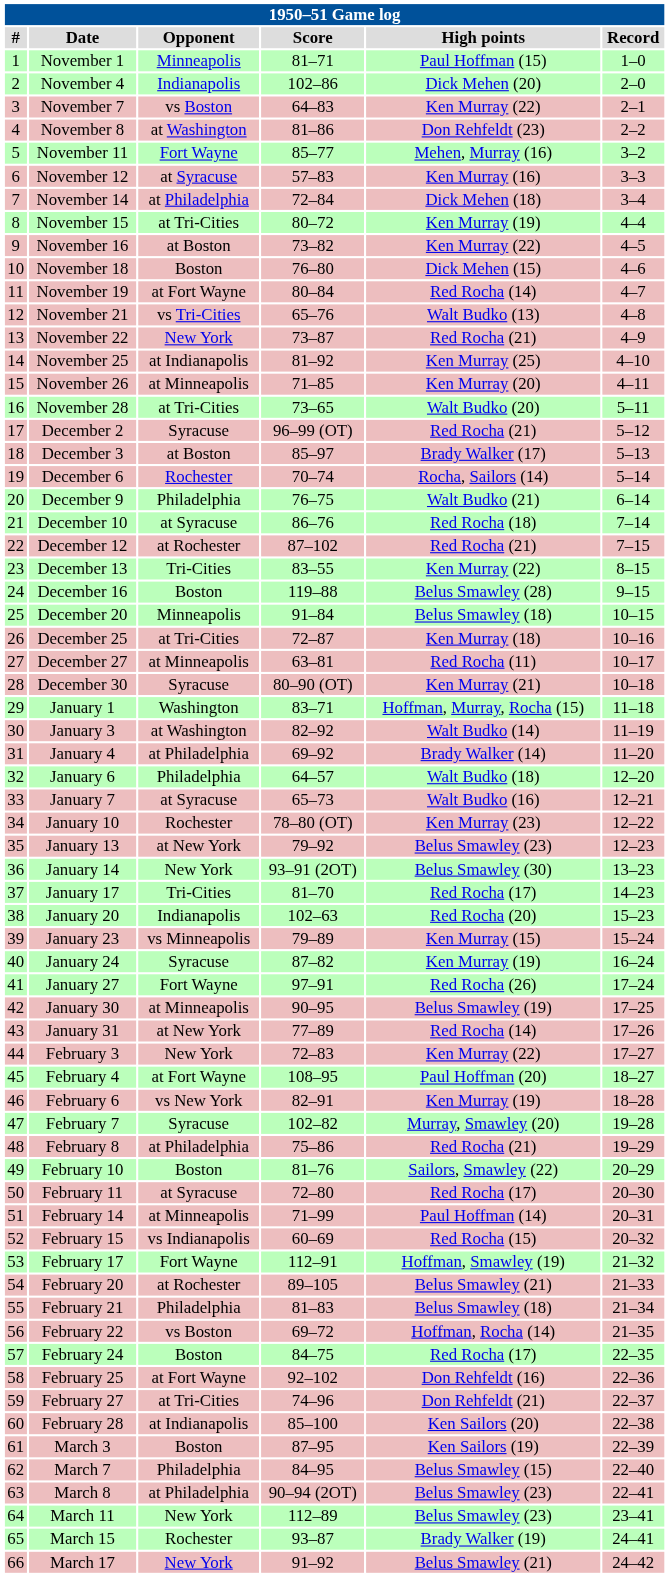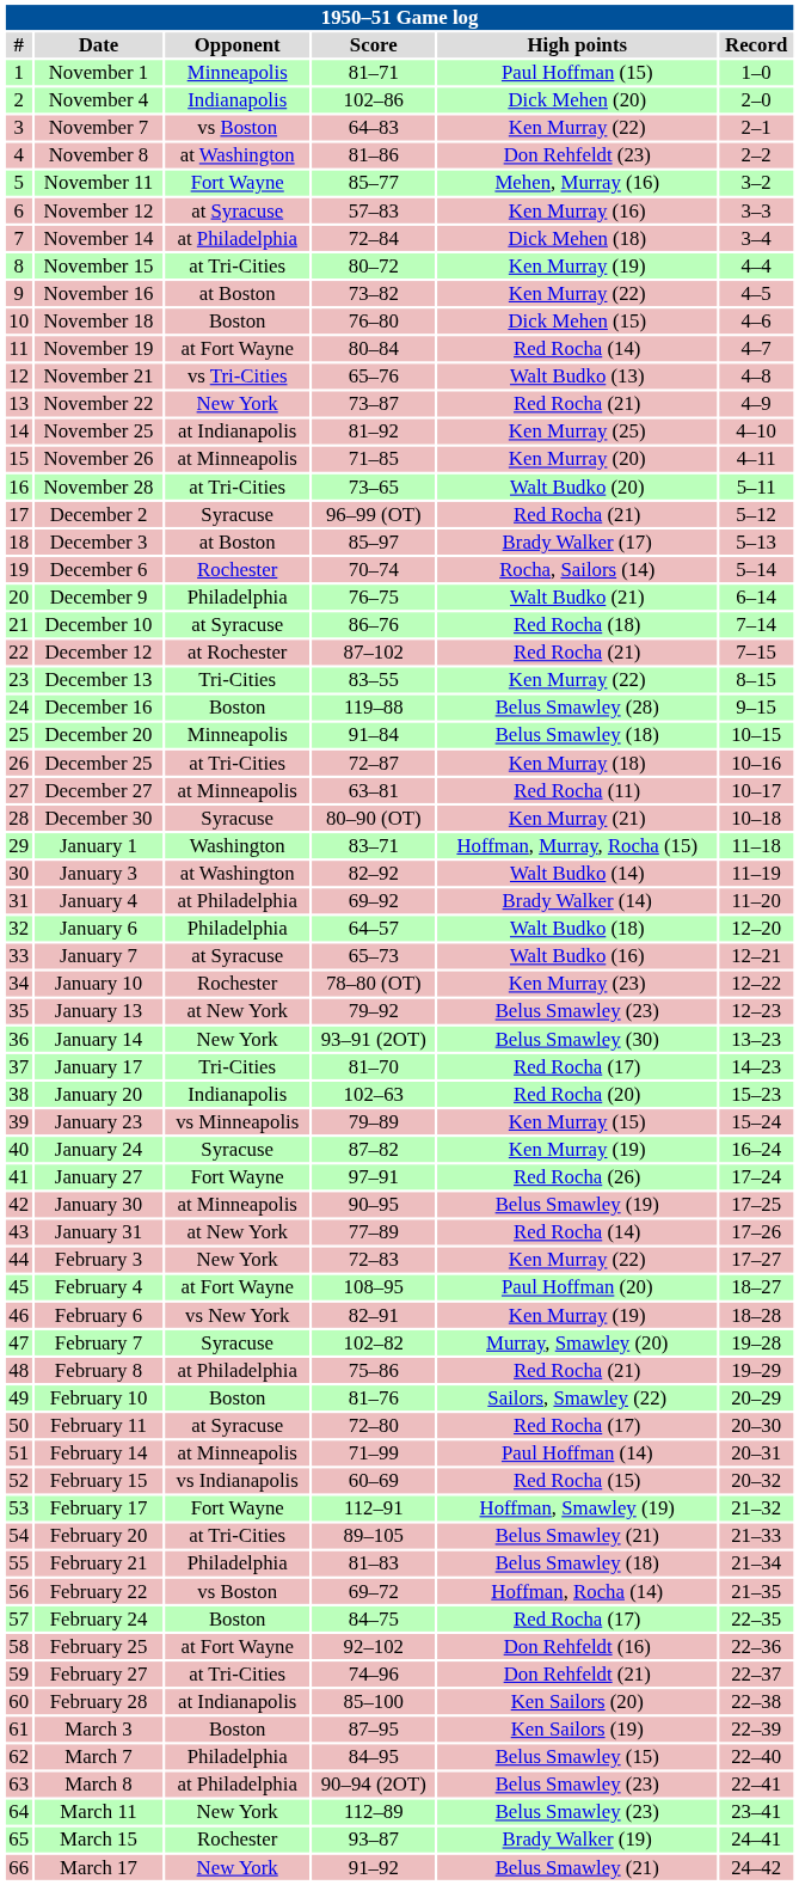February 20 | Opponent: at Rochester -> at Tri-Cities
